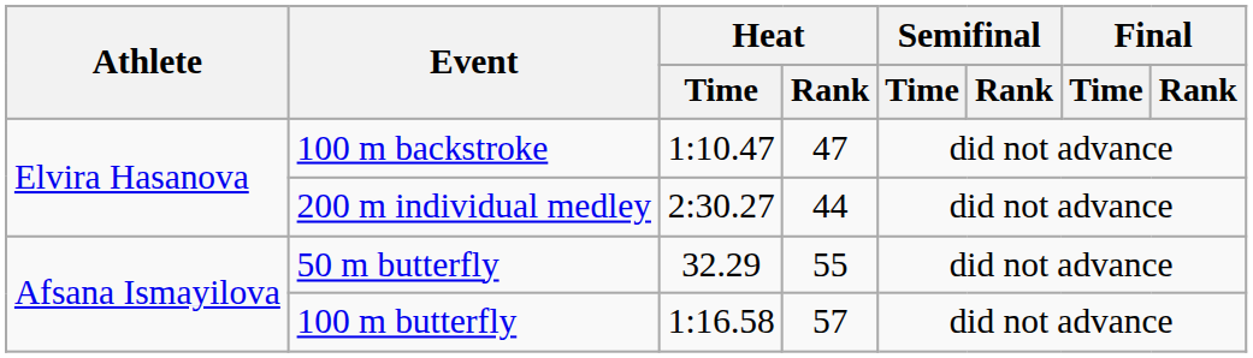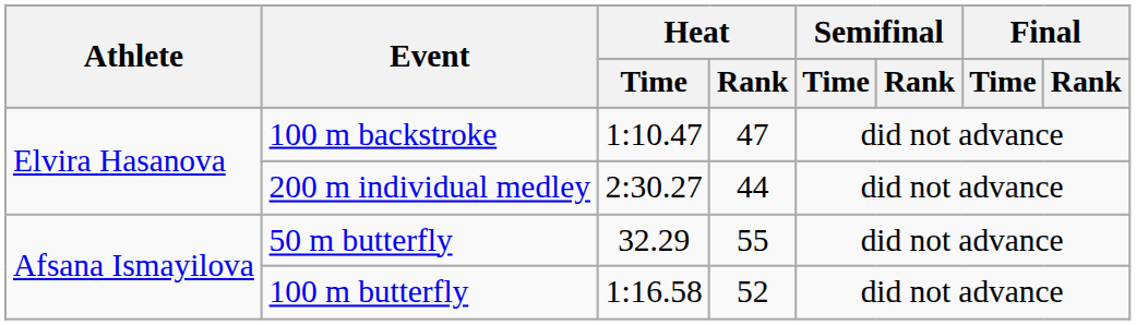100 m butterfly | Heat / Rank: 57 -> 52
